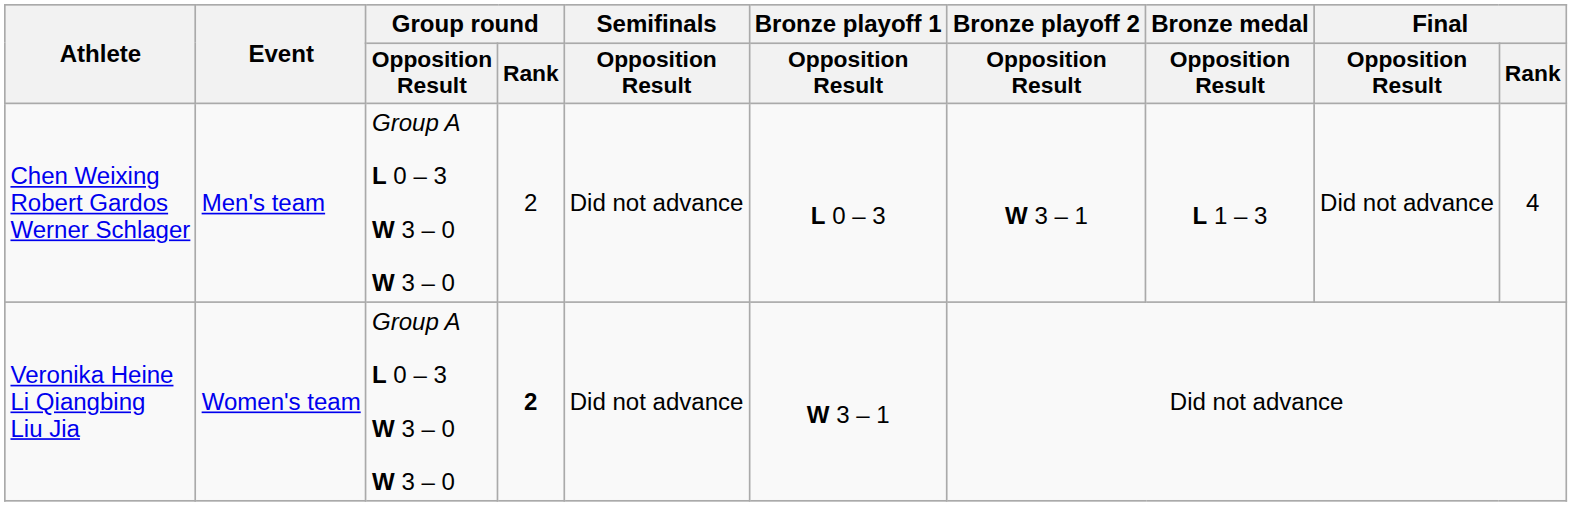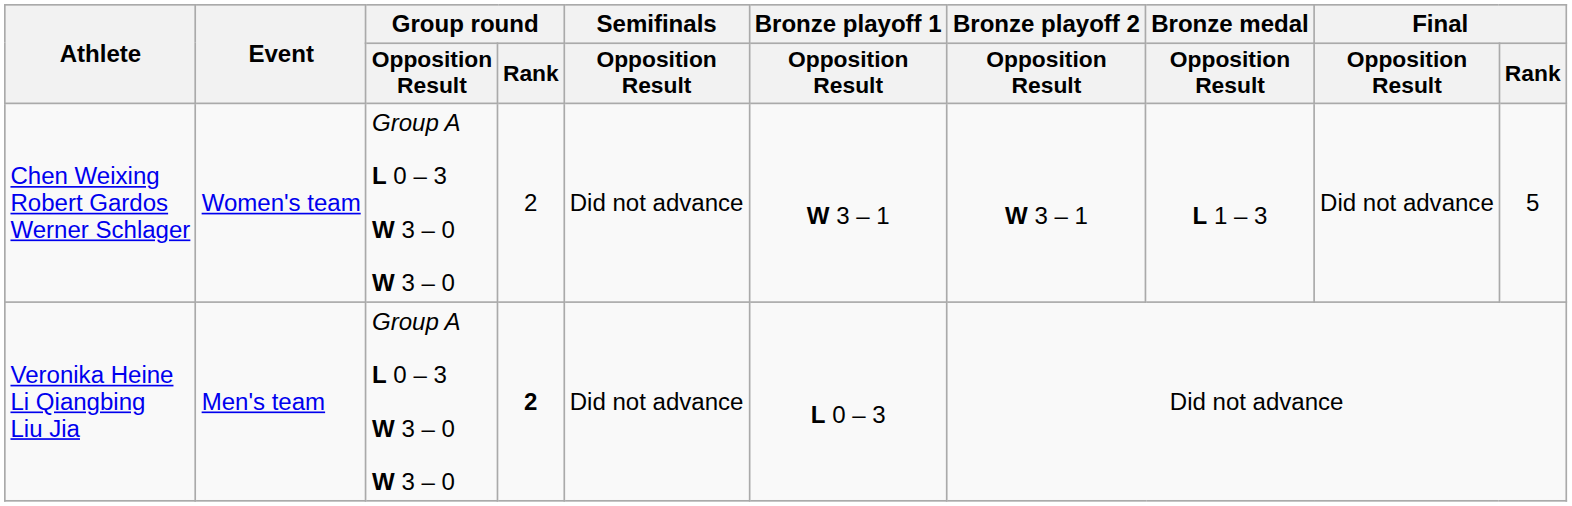Chen Weixing Robert Gardos Werner Schlager | Event: Men's team -> Women's team
Chen Weixing Robert Gardos Werner Schlager | Bronze playoff 1 / Opposition Result: L 0 – 3 -> W 3 – 1
Chen Weixing Robert Gardos Werner Schlager | Final / Rank: 4 -> 5
Veronika Heine Li Qiangbing Liu Jia | Event: Women's team -> Men's team
Veronika Heine Li Qiangbing Liu Jia | Bronze playoff 1 / Opposition Result: W 3 – 1 -> L 0 – 3
